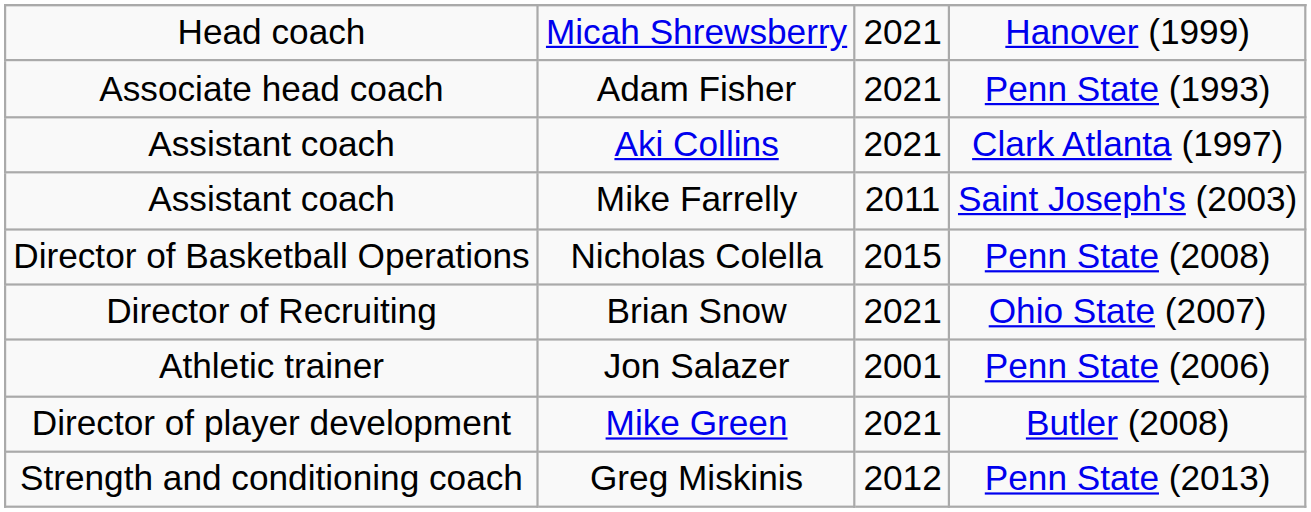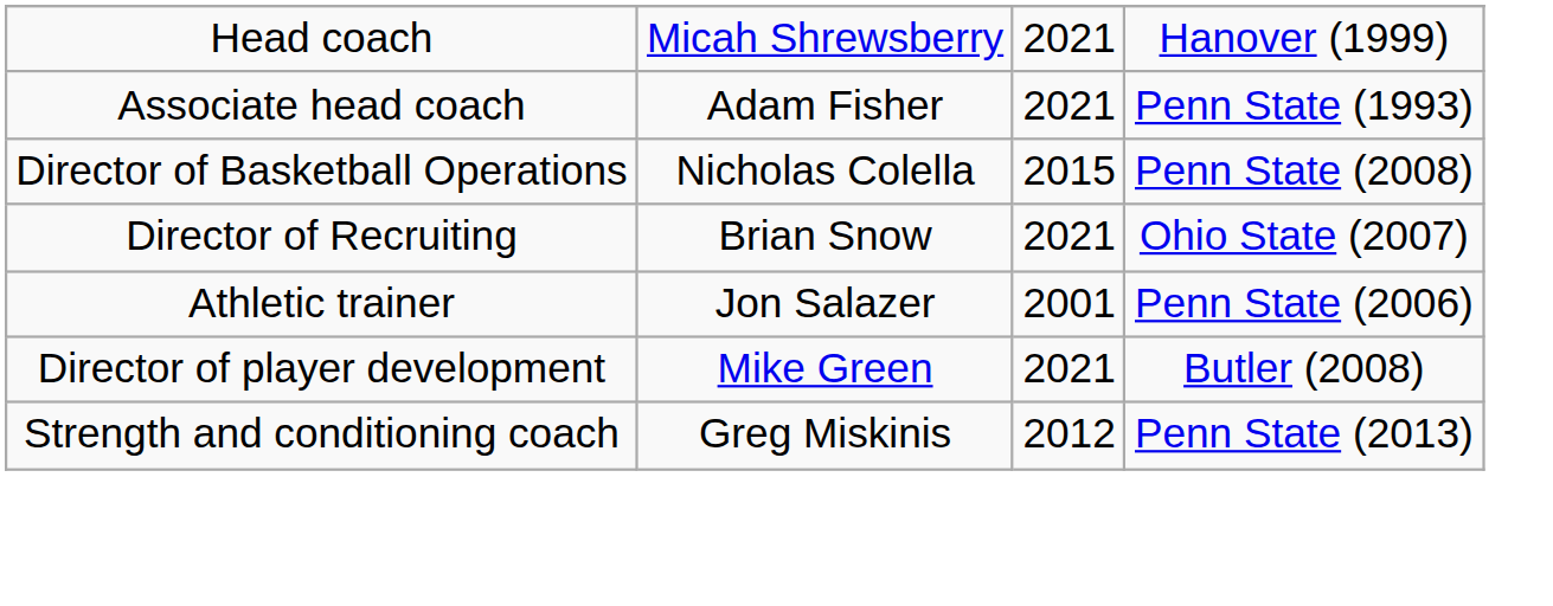- row: Assistant coach | Aki Collins | 2021 | Clark Atlanta (1997)
- row: Assistant coach | Mike Farrelly | 2011 | Saint Joseph's (2003)
